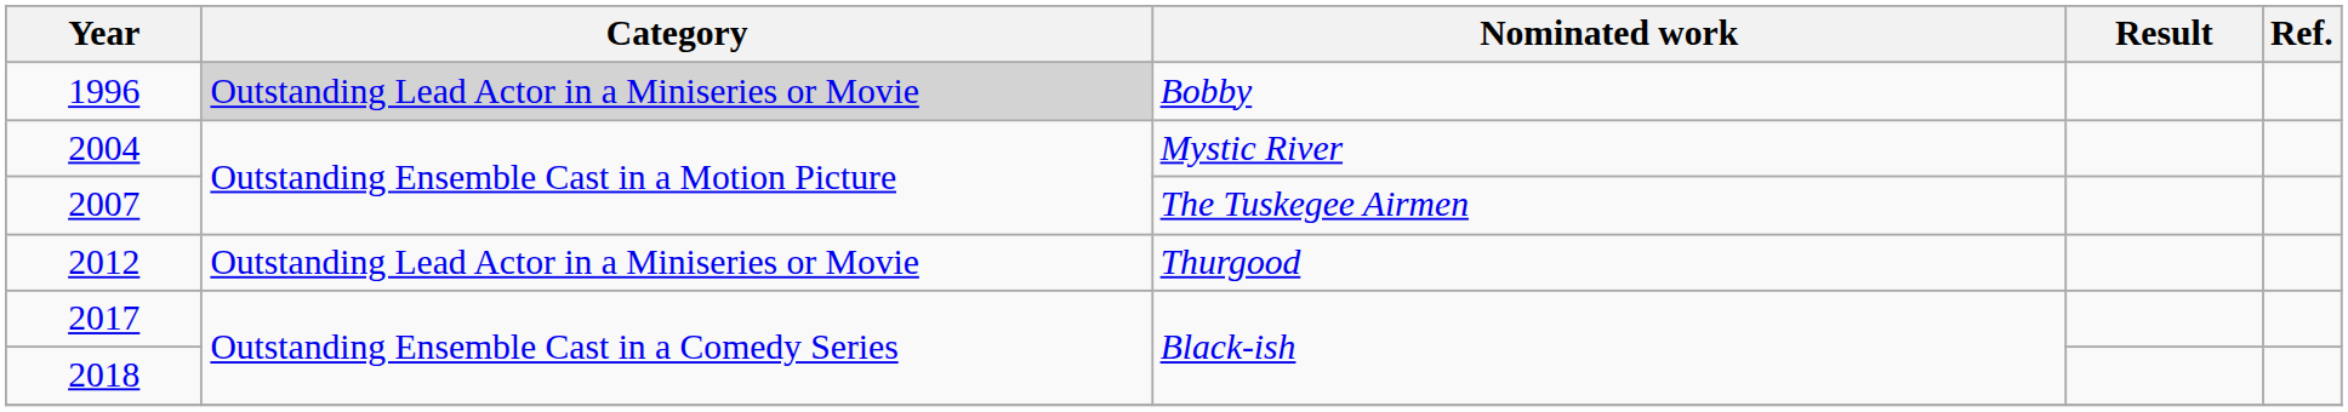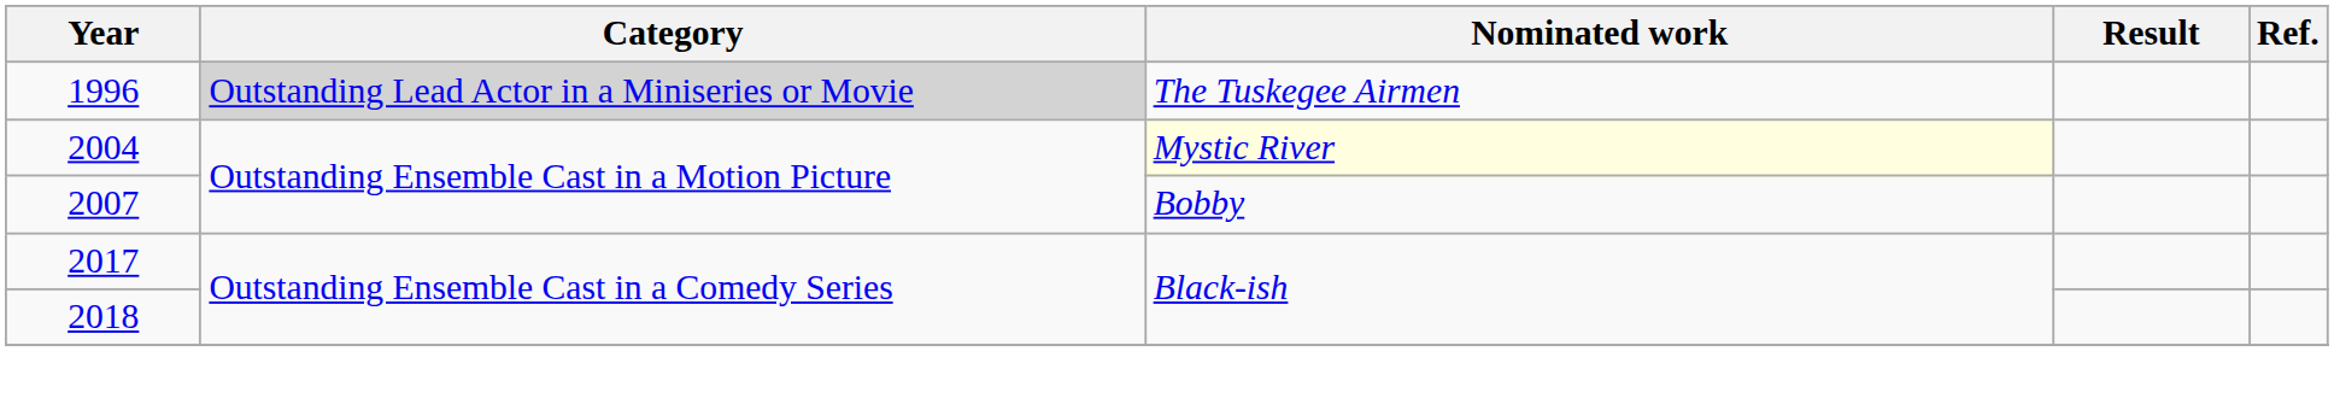1996 | Nominated work: Bobby -> The Tuskegee Airmen
2004 | Nominated work: no background -> lightyellow background
2007 | Nominated work: The Tuskegee Airmen -> Bobby
- row: 2012 | Outstanding Lead Actor in a Miniseries or Movie | Thurgood
